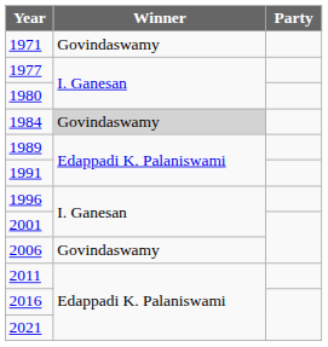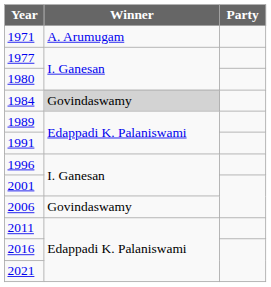1971 | Winner: Govindaswamy -> A. Arumugam
